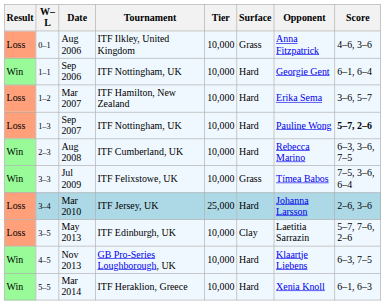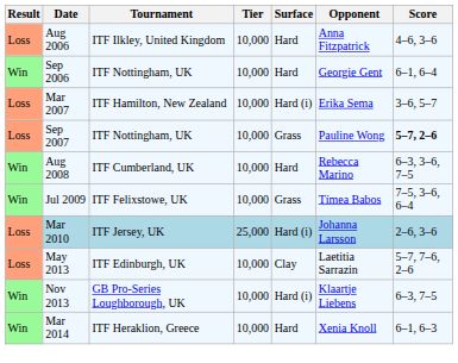- column: W–L | 0–1 | 1–1 | 1–2 | 1–3 | 2–3 | 3–3 | 3–4 | 3–5 | 4–5 | 5–5
Aug 2006 | Surface: Grass -> Hard
Mar 2007 | Surface: Hard -> Hard (i)
Sep 2007 | Surface: Hard -> Grass
Mar 2010 | Surface: Hard -> Hard (i)
Nov 2013 | Surface: Hard -> Hard (i)
